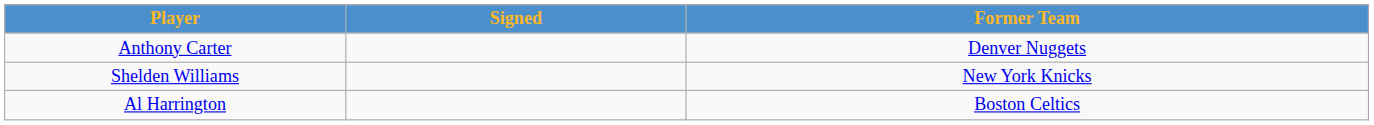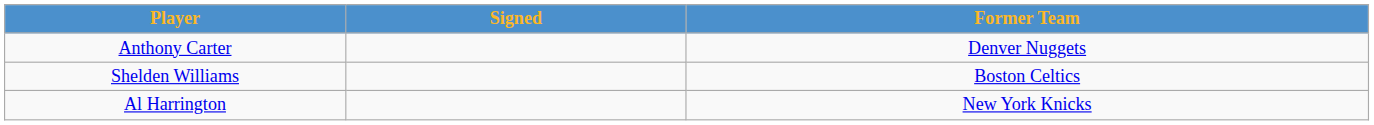Shelden Williams | Former Team: New York Knicks -> Boston Celtics
Al Harrington | Former Team: Boston Celtics -> New York Knicks
